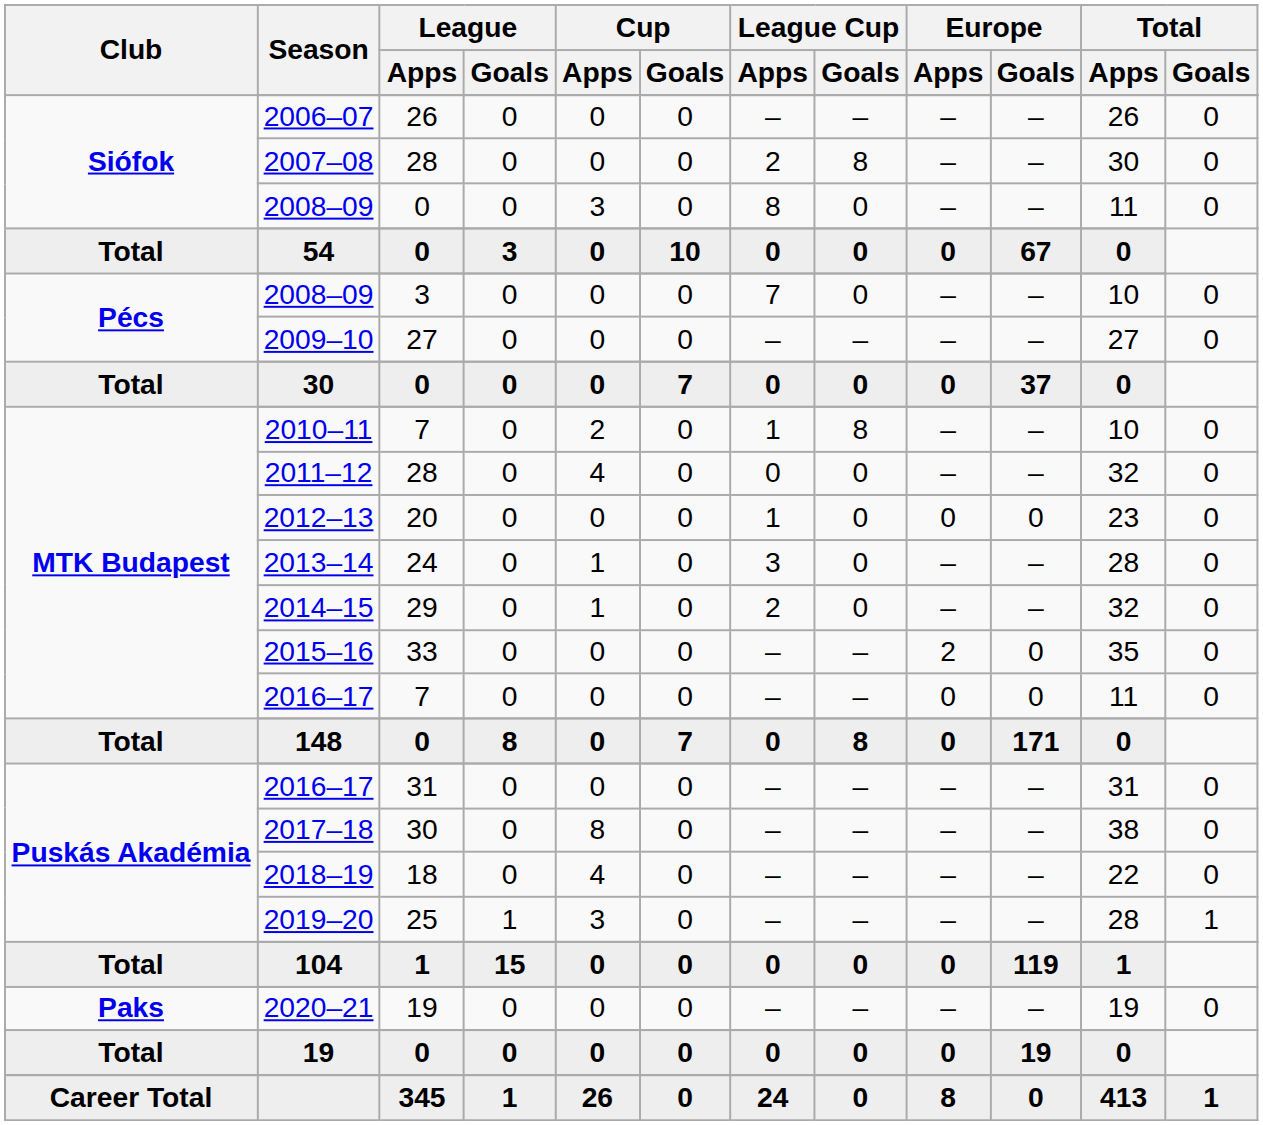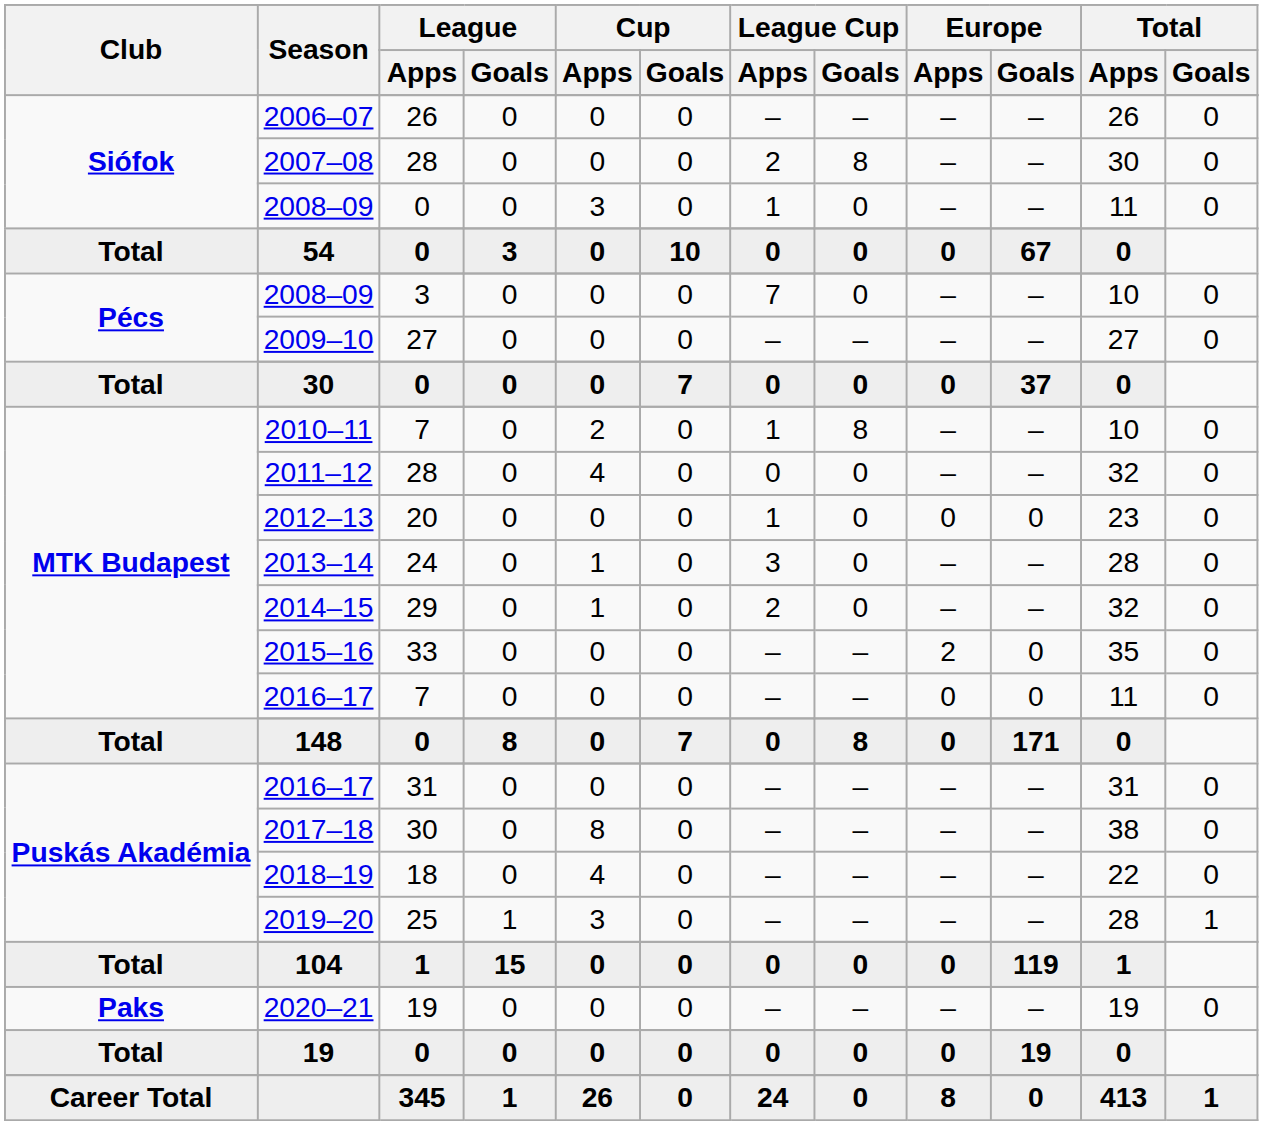Siófok / 2008–09 | League Cup / Apps: 8 -> 1
